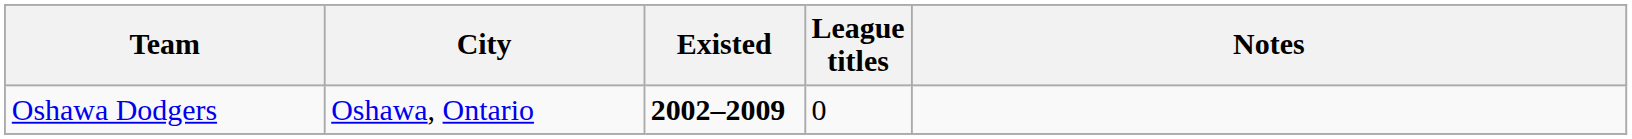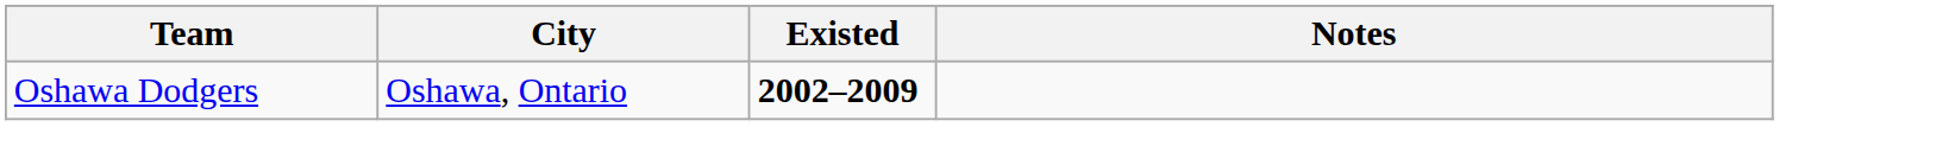- column: League titles | 0
